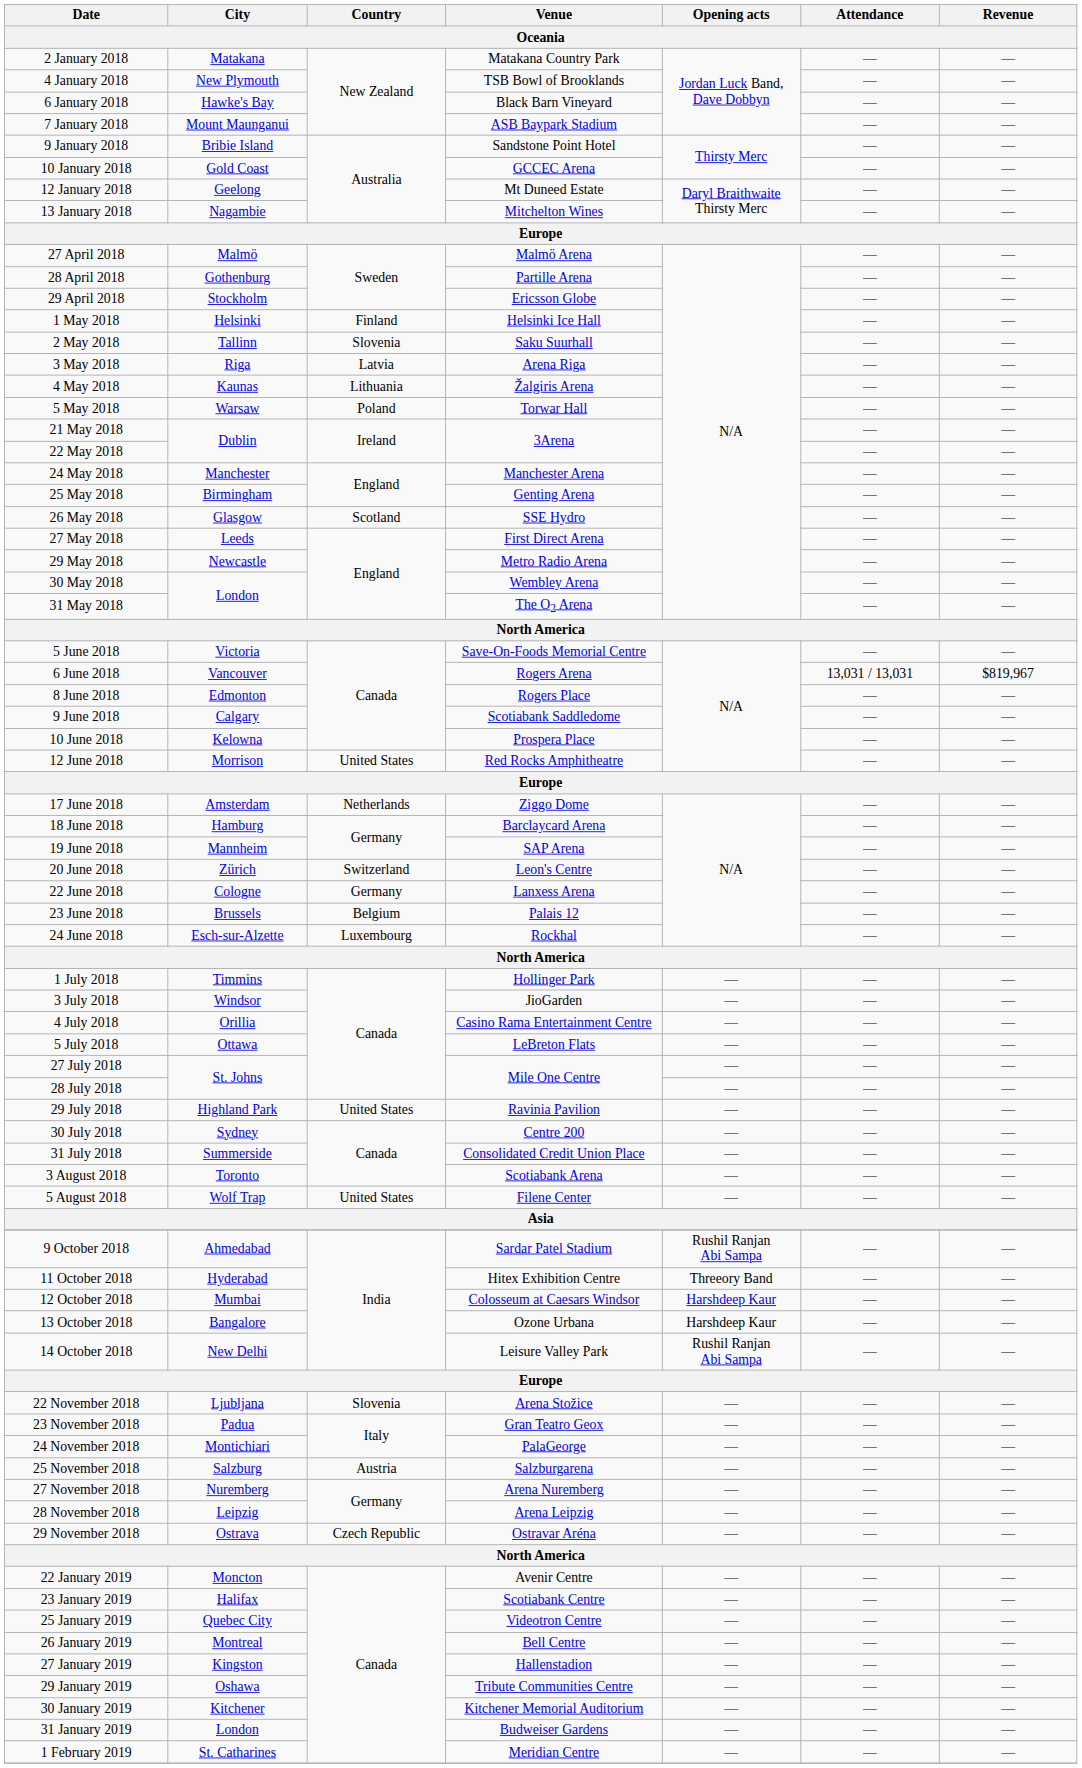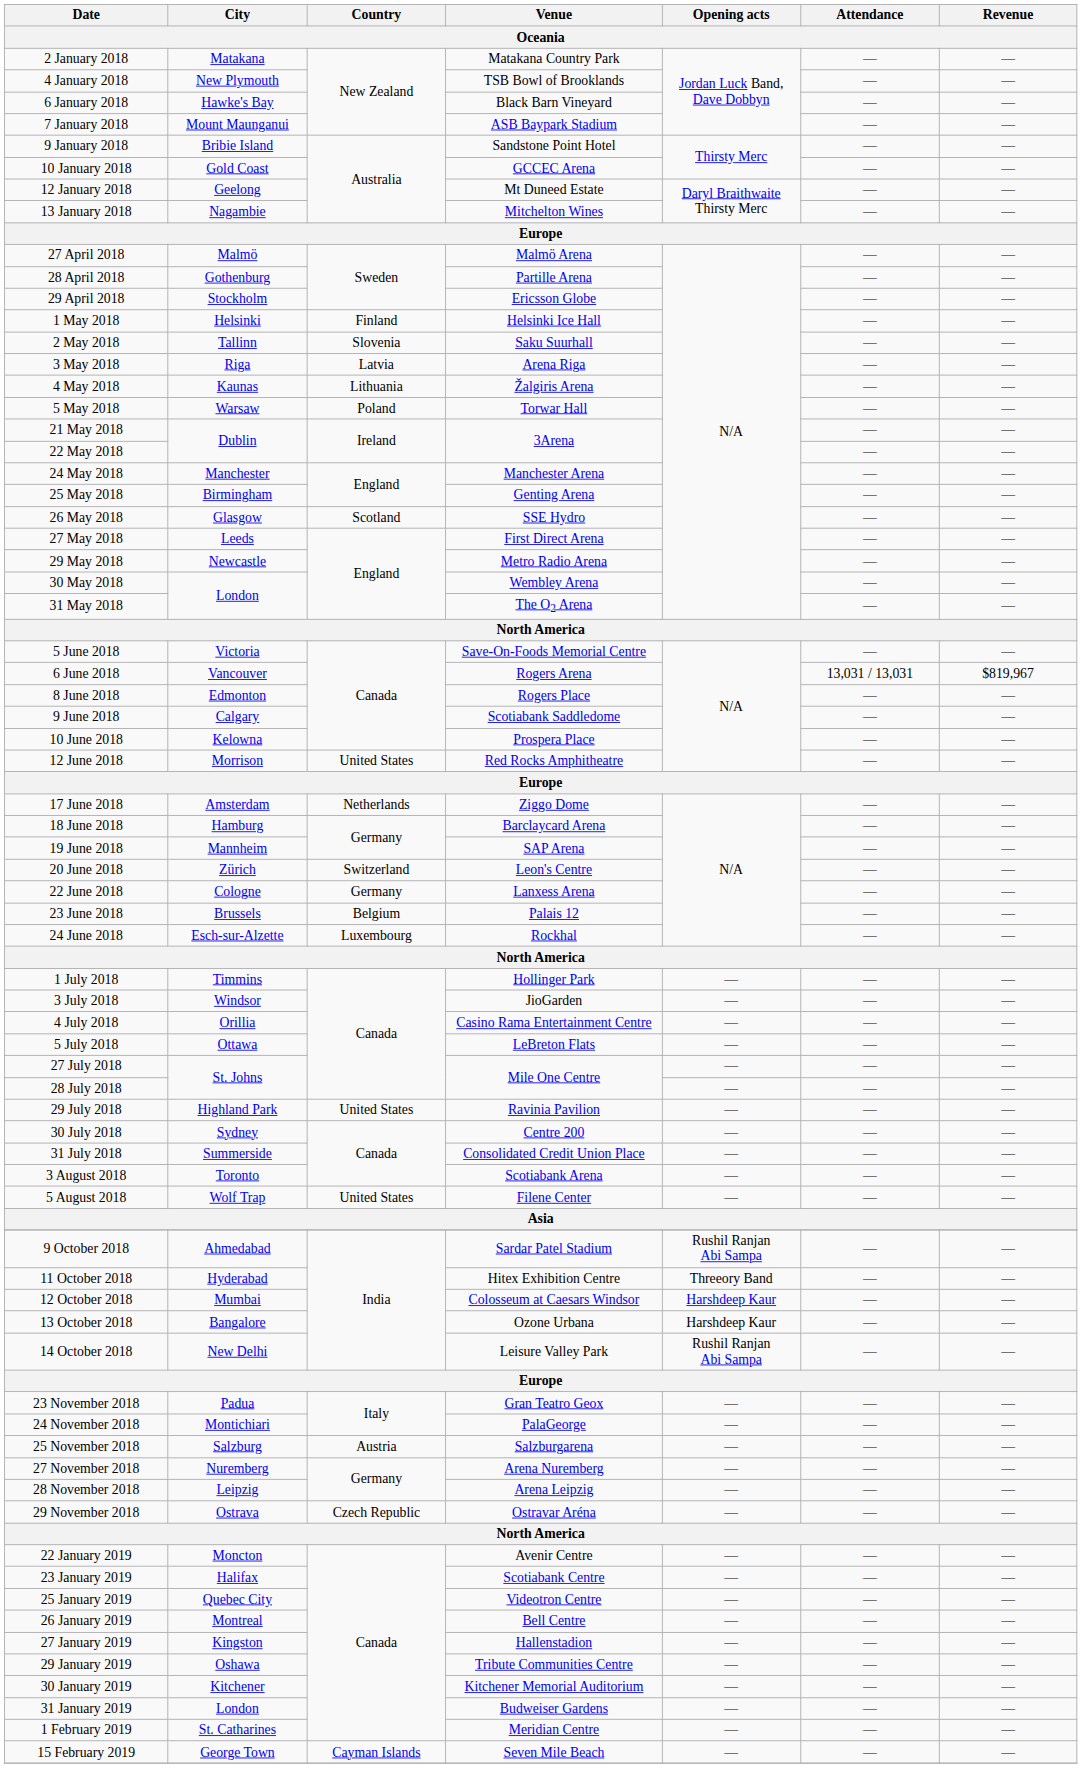- row: 22 November 2018 | Ljubljana | Slovenia | Arena Stožice | — | — | —
+ row: 15 February 2019 | George Town | Cayman Islands | Seven Mile Beach | — | — | —
